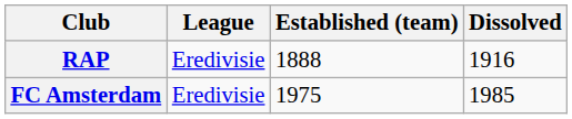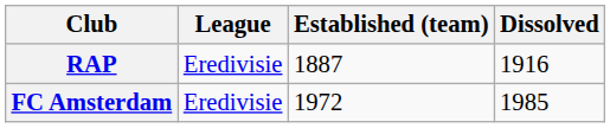RAP | Established (team): 1888 -> 1887
FC Amsterdam | Established (team): 1975 -> 1972
